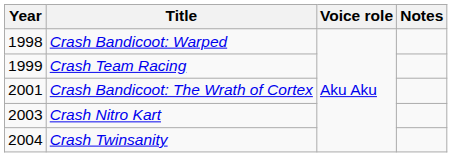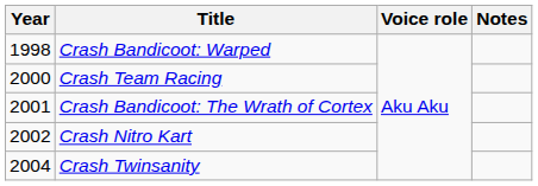Crash Team Racing | Year: 1999 -> 2000
Crash Nitro Kart | Year: 2003 -> 2002
